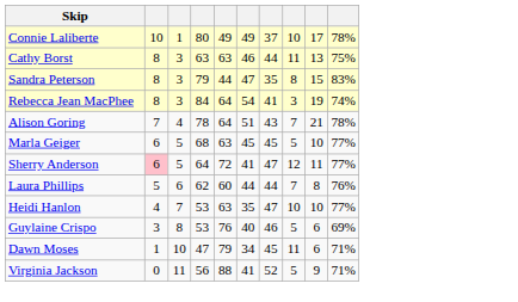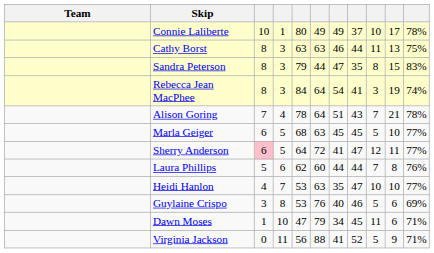+ column: Team
